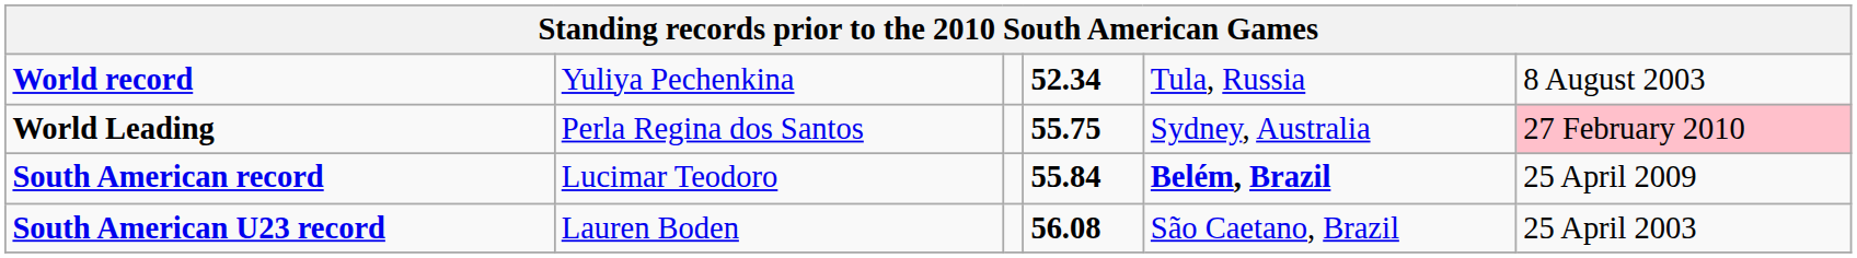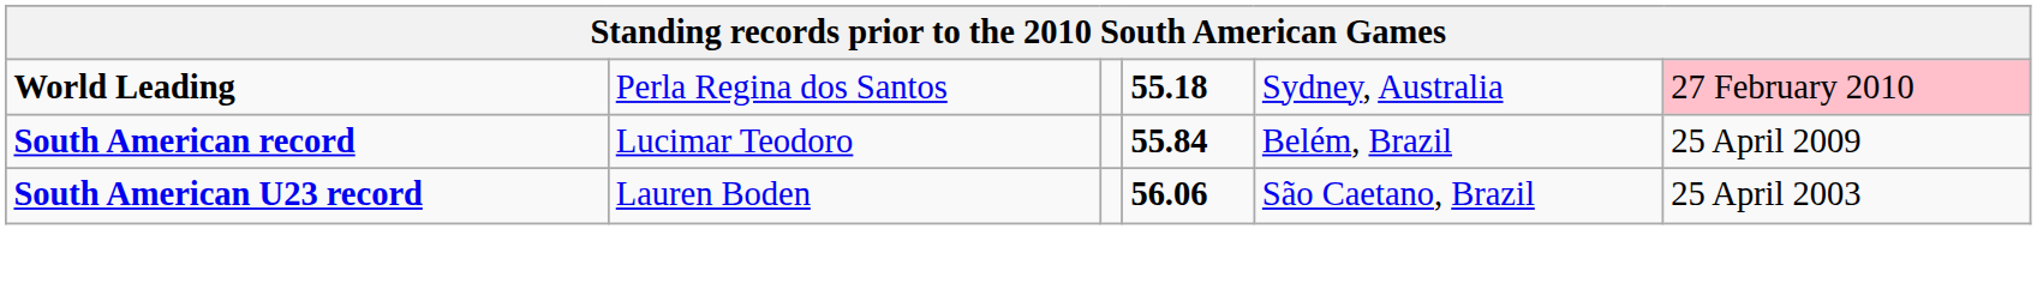- row: World record | Yuliya Pechenkina | 52.34 | Tula, Russia | 8 August 2003
World Leading | column 4: 55.75 -> 55.18
South American record | column 5: bold -> normal
South American U23 record | column 4: 56.08 -> 56.06
